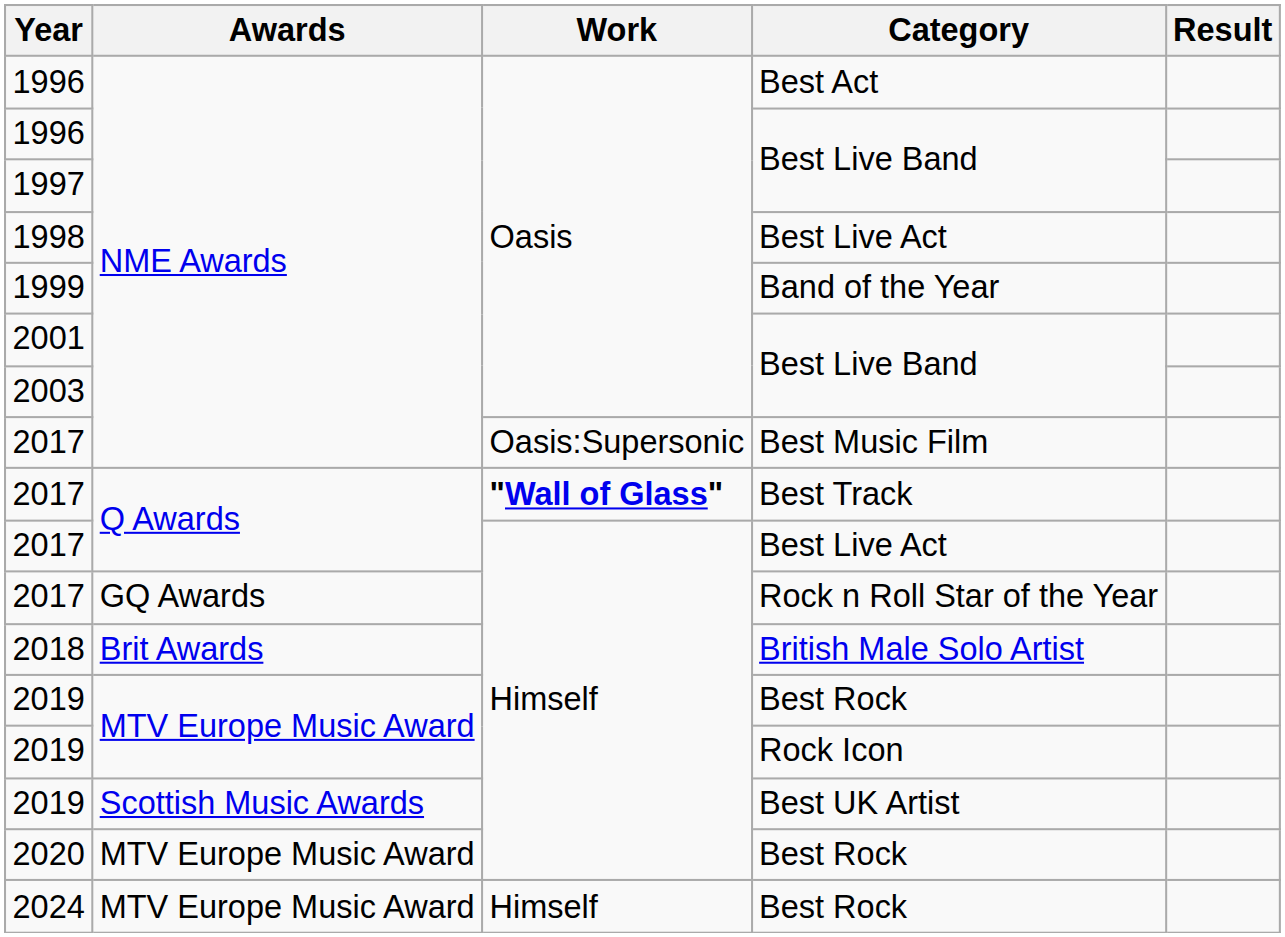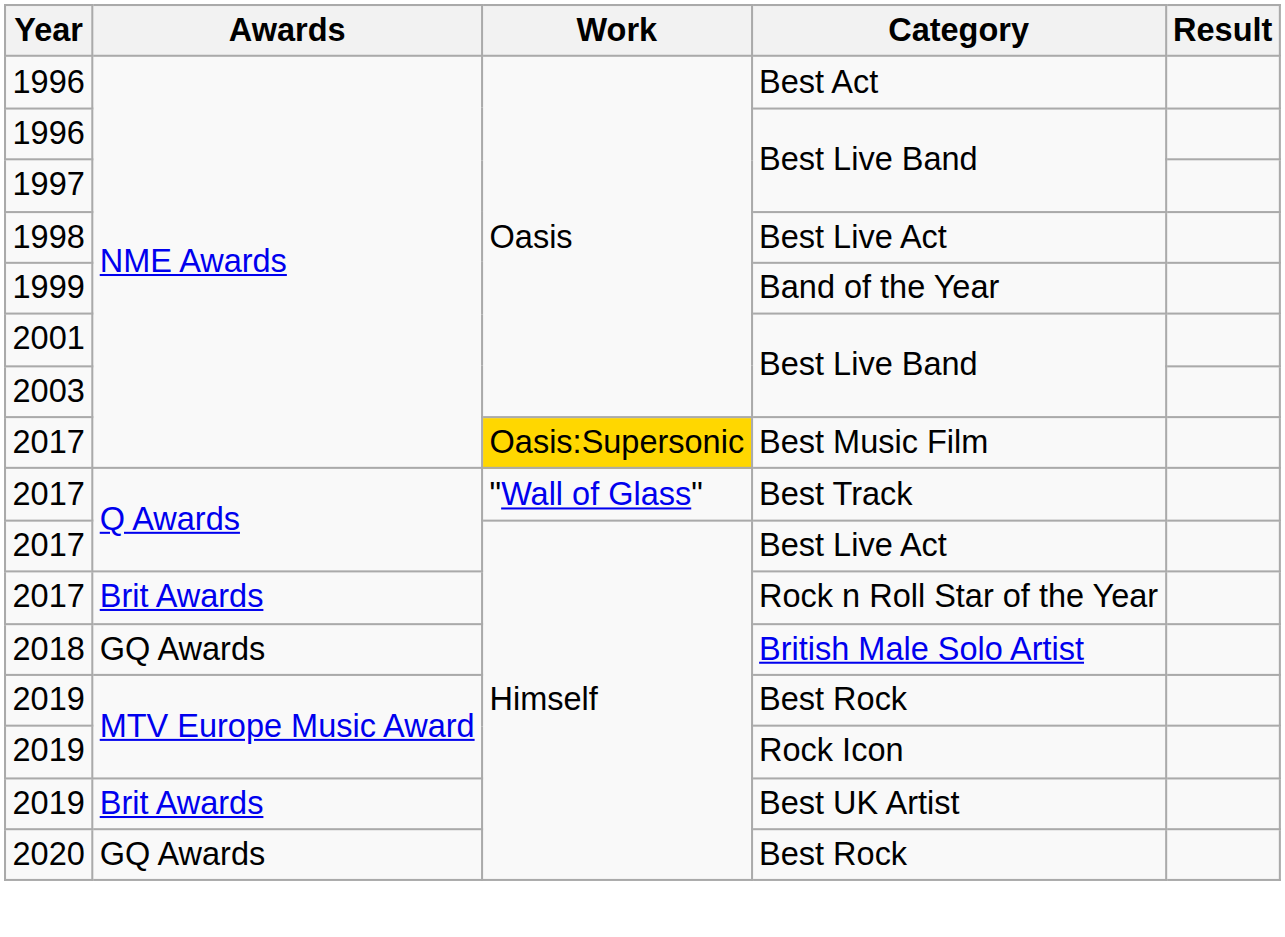2017 / Best Music Film | Work: no background -> gold background
2017 / Best Track | Work: bold -> normal
2017 / Rock n Roll Star of the Year | Awards: GQ Awards -> Brit Awards
2018 | Awards: Brit Awards -> GQ Awards
2019 / Best UK Artist | Awards: Scottish Music Awards -> Brit Awards
2020 | Awards: MTV Europe Music Award -> GQ Awards
- row: 2024 | MTV Europe Music Award | Himself | Best Rock
